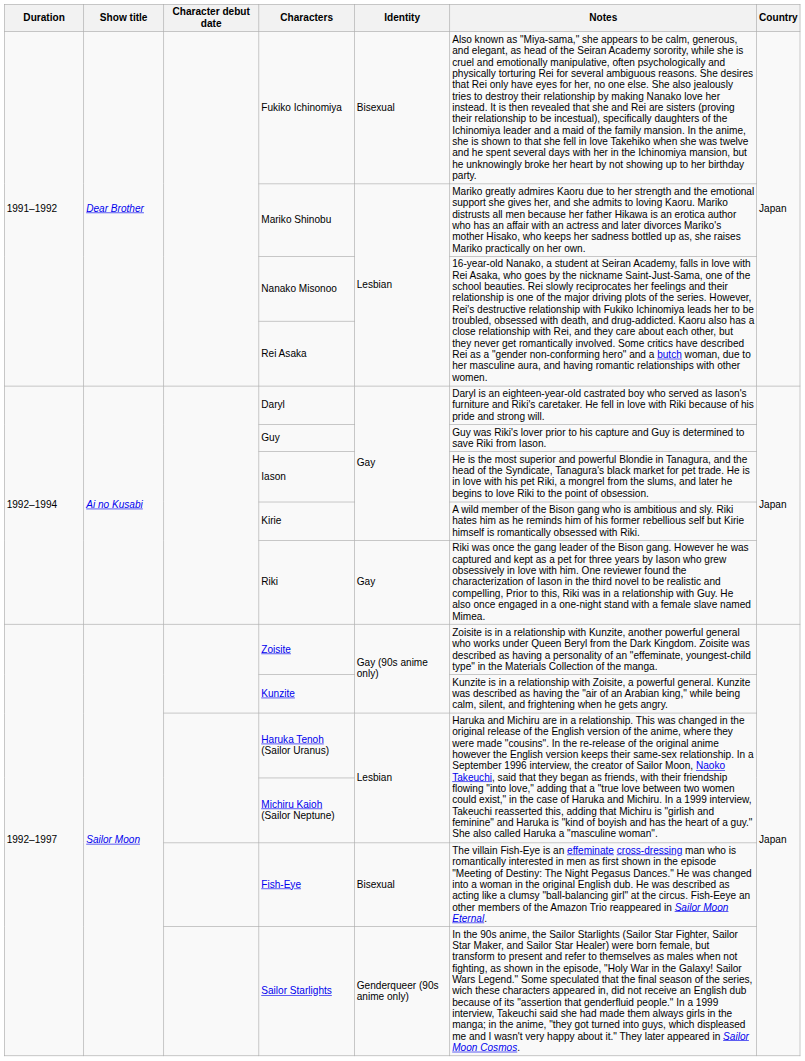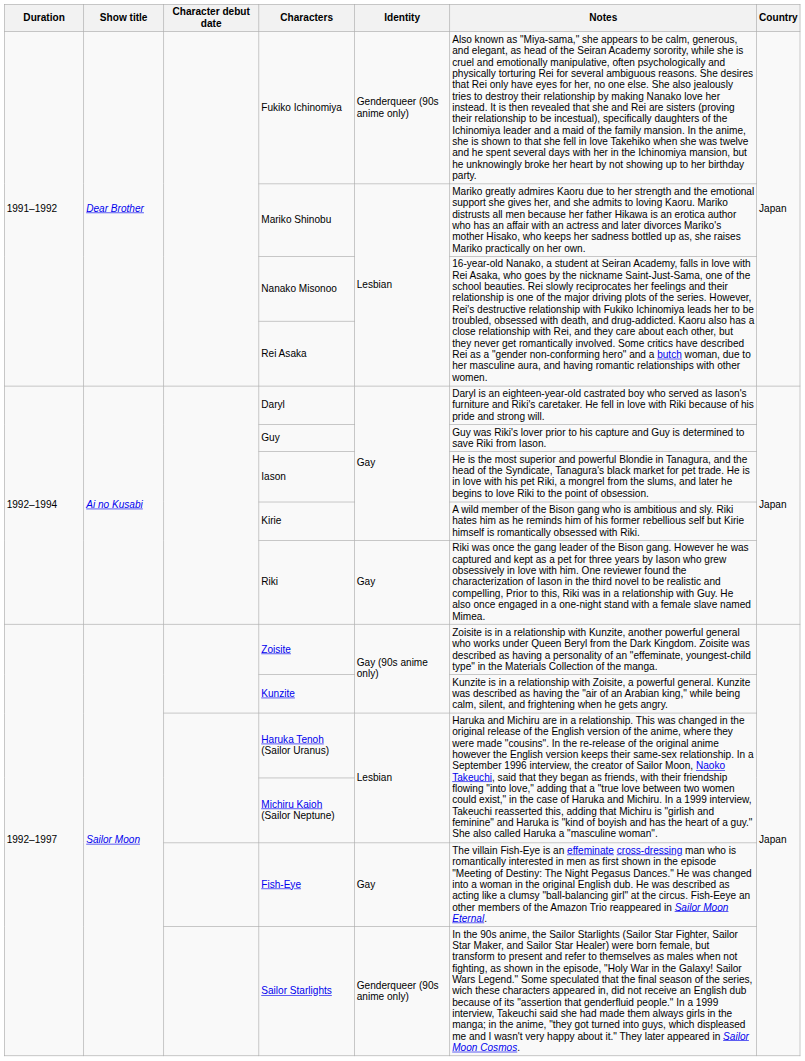Fukiko Ichinomiya | Identity: Bisexual -> Genderqueer (90s anime only)
Fish-Eye | Identity: Bisexual -> Gay
